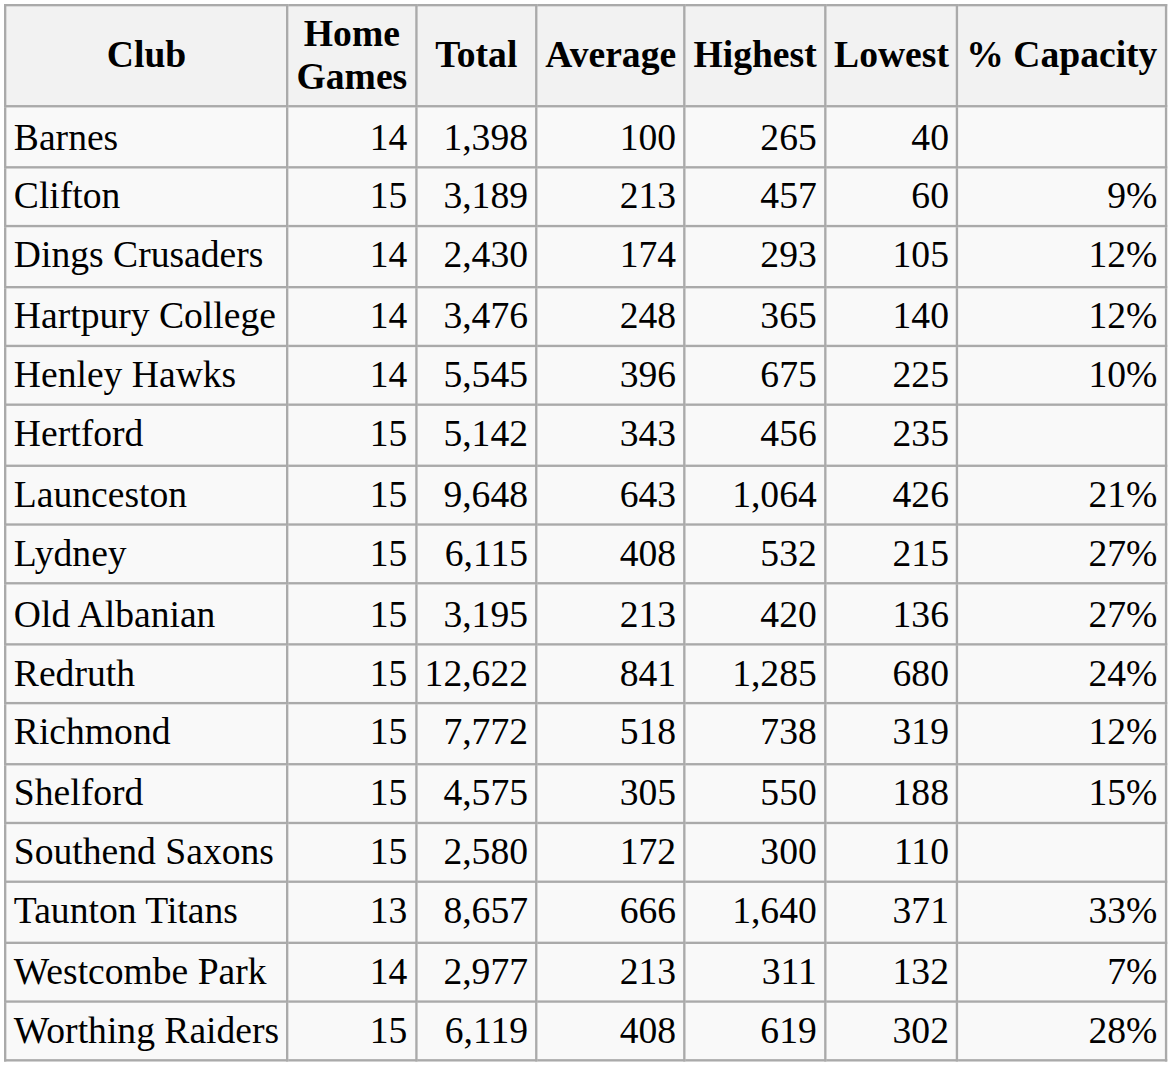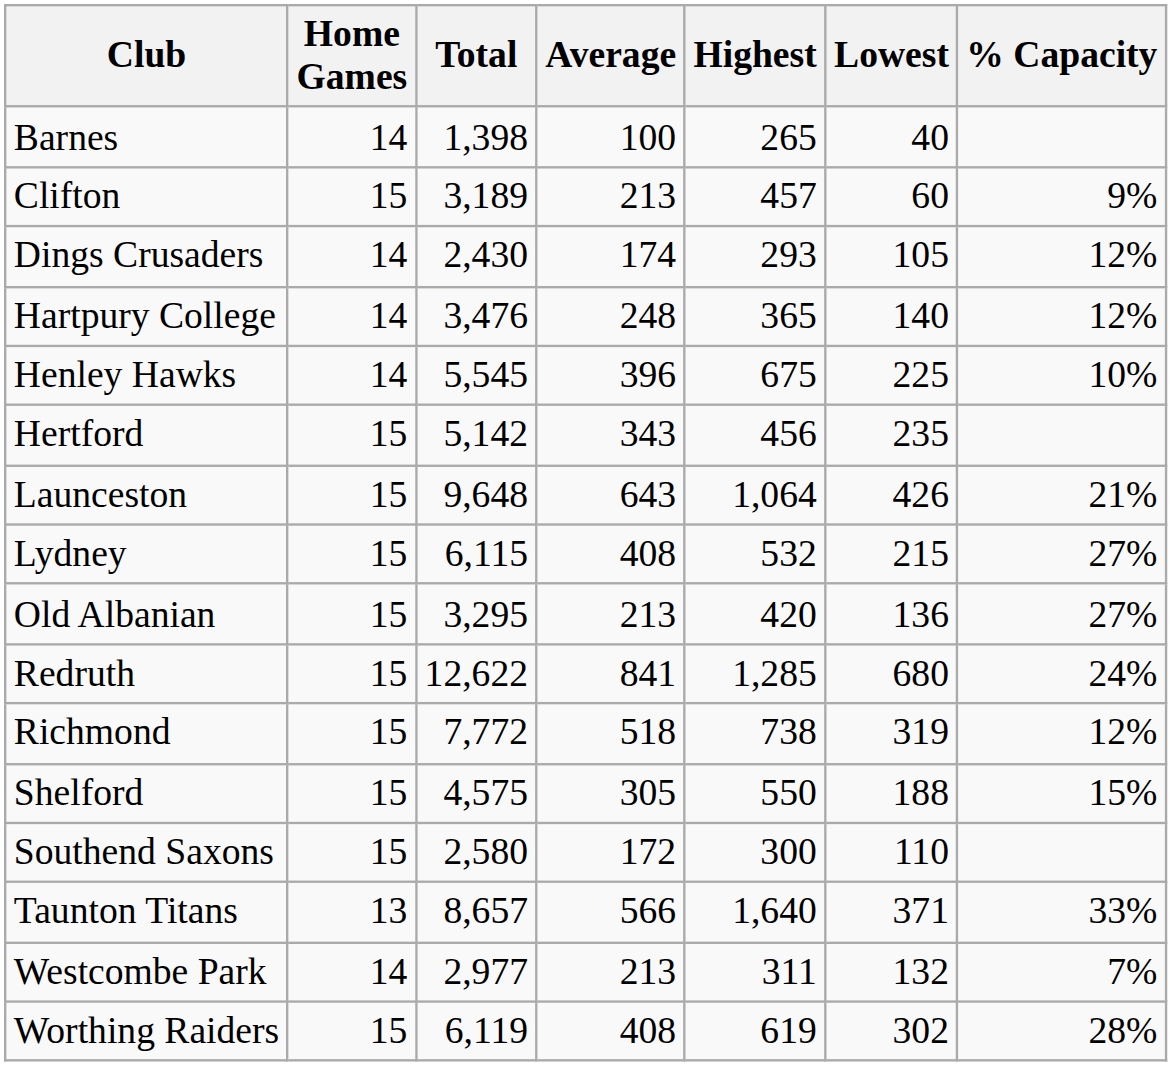Old Albanian | Total: 3,195 -> 3,295
Taunton Titans | Average: 666 -> 566
